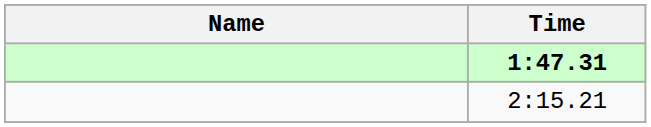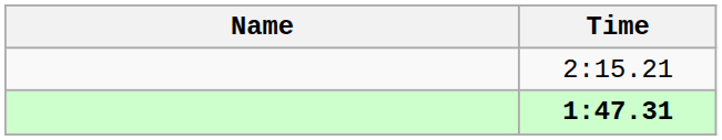rows swapped: 1:47.31 <-> 2:15.21
